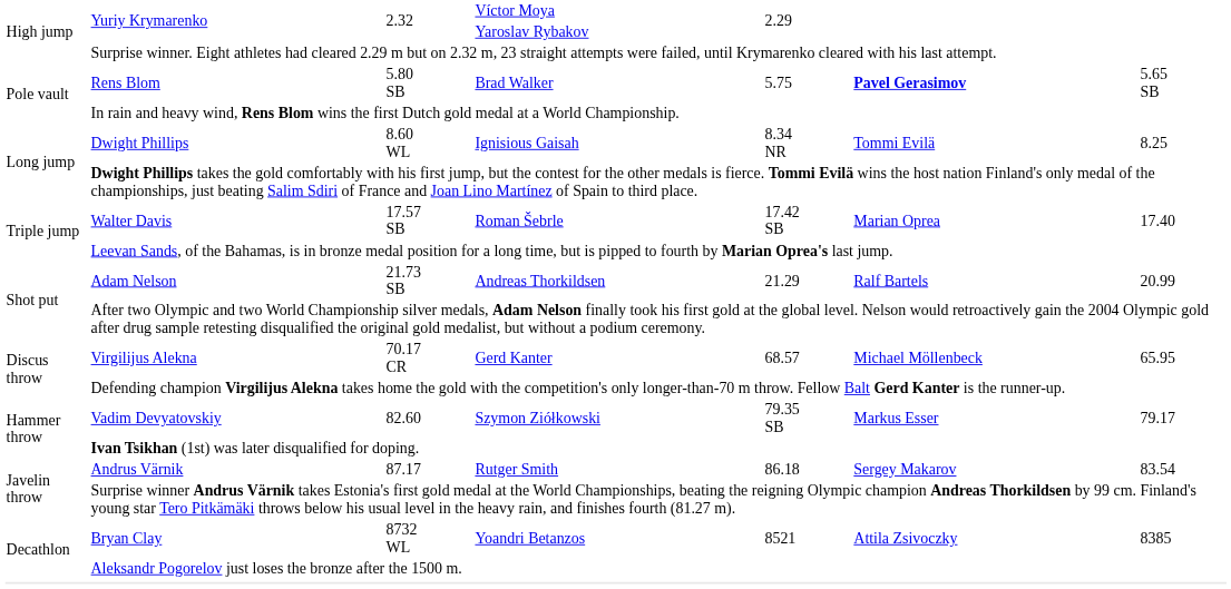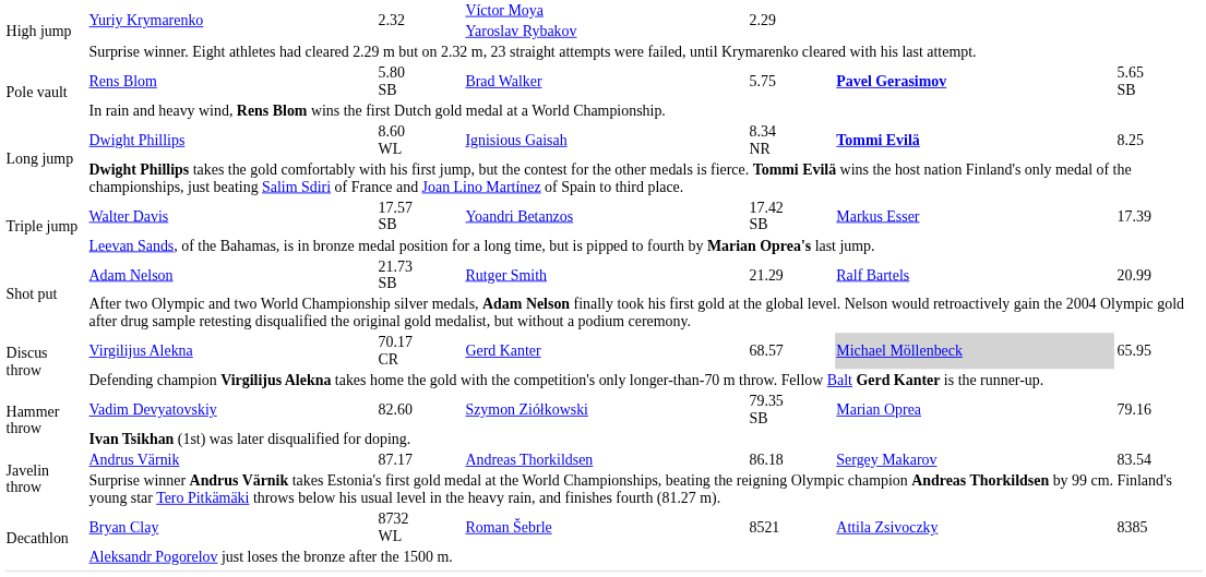Dwight Phillips | column 6: normal -> bold
Walter Davis | column 4: Roman Šebrle -> Yoandri Betanzos
Walter Davis | column 6: Marian Oprea -> Markus Esser
Walter Davis | column 7: 17.40 -> 17.39
Adam Nelson | column 4: Andreas Thorkildsen -> Rutger Smith
Virgilijus Alekna | column 6: no background -> lightgrey background
Vadim Devyatovskiy | column 6: Markus Esser -> Marian Oprea
Vadim Devyatovskiy | column 7: 79.17 -> 79.16
Andrus Värnik | column 4: Rutger Smith -> Andreas Thorkildsen
Bryan Clay | column 4: Yoandri Betanzos -> Roman Šebrle
